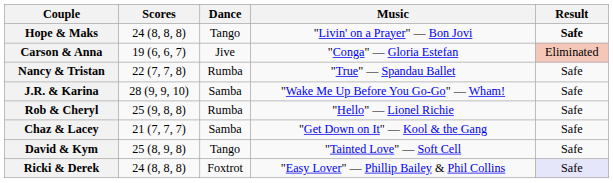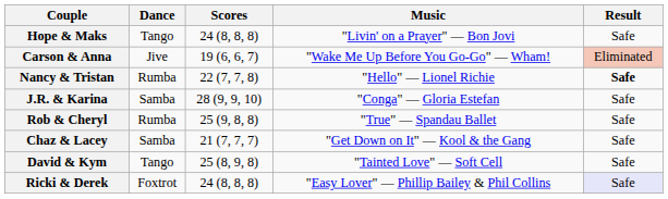columns swapped: Scores <-> Dance
Hope & Maks | Result: bold -> normal
Carson & Anna | Music: "Conga" — Gloria Estefan -> "Wake Me Up Before You Go-Go" — Wham!
Nancy & Tristan | Music: "True" — Spandau Ballet -> "Hello" — Lionel Richie
Nancy & Tristan | Result: normal -> bold
J.R. & Karina | Music: "Wake Me Up Before You Go-Go" — Wham! -> "Conga" — Gloria Estefan
Rob & Cheryl | Music: "Hello" — Lionel Richie -> "True" — Spandau Ballet
